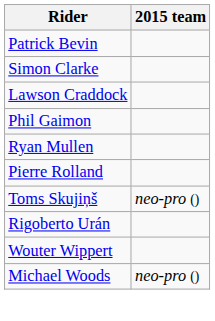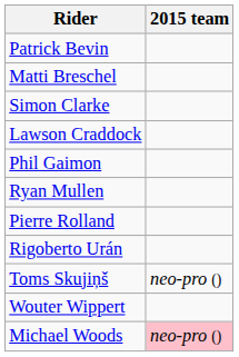+ row: Matti Breschel
rows swapped: Toms Skujiņš <-> Rigoberto Urán
Michael Woods | 2015 team: no background -> pink background
